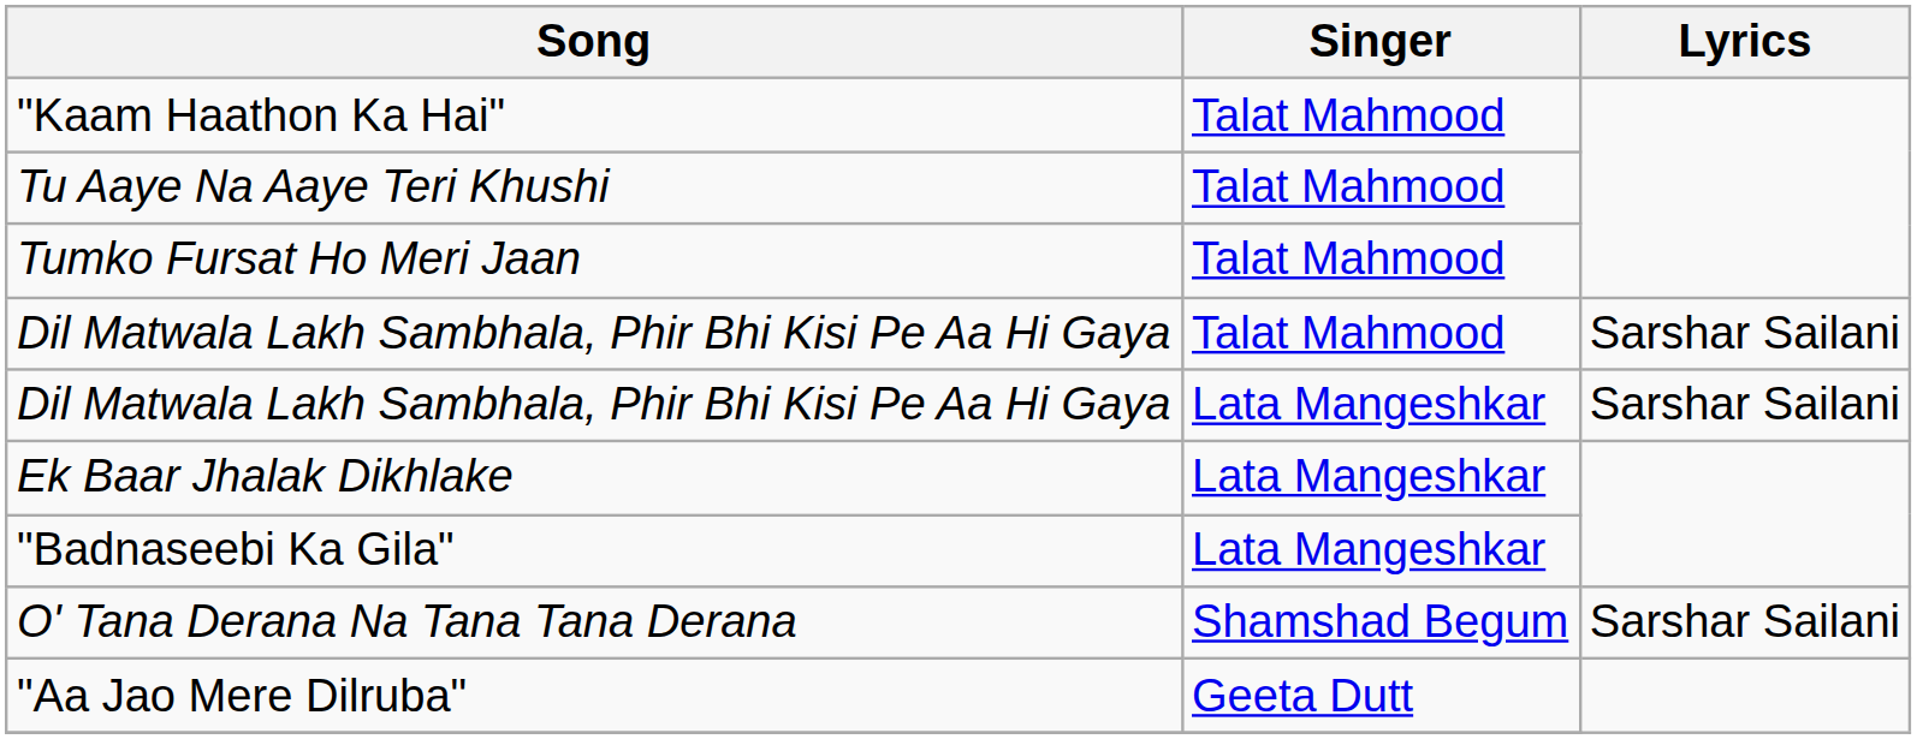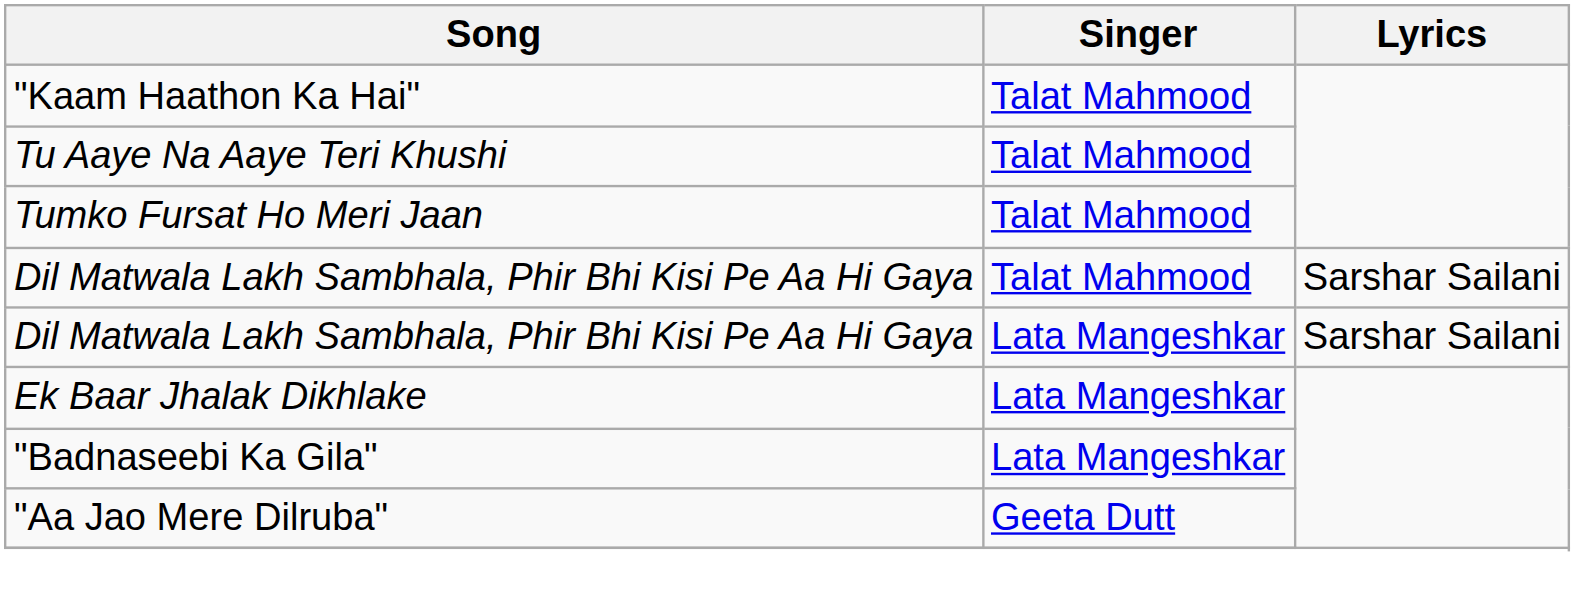- row: O' Tana Derana Na Tana Tana Derana | Shamshad Begum | Sarshar Sailani
